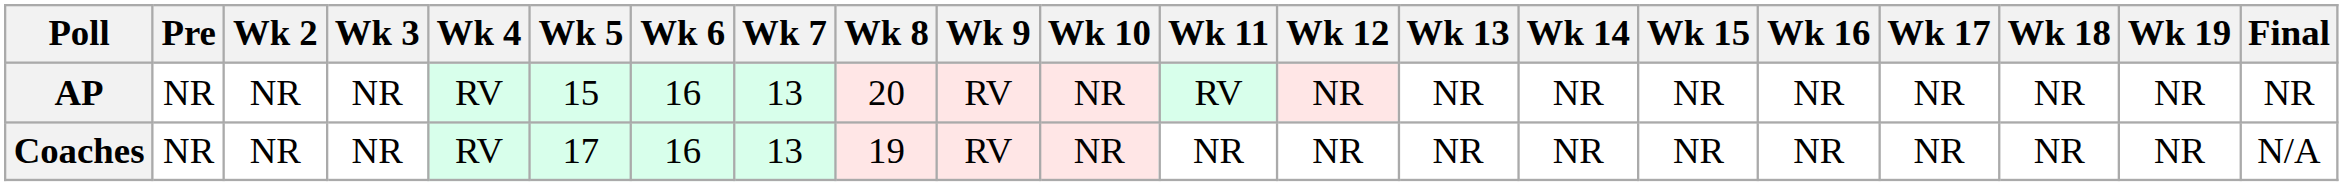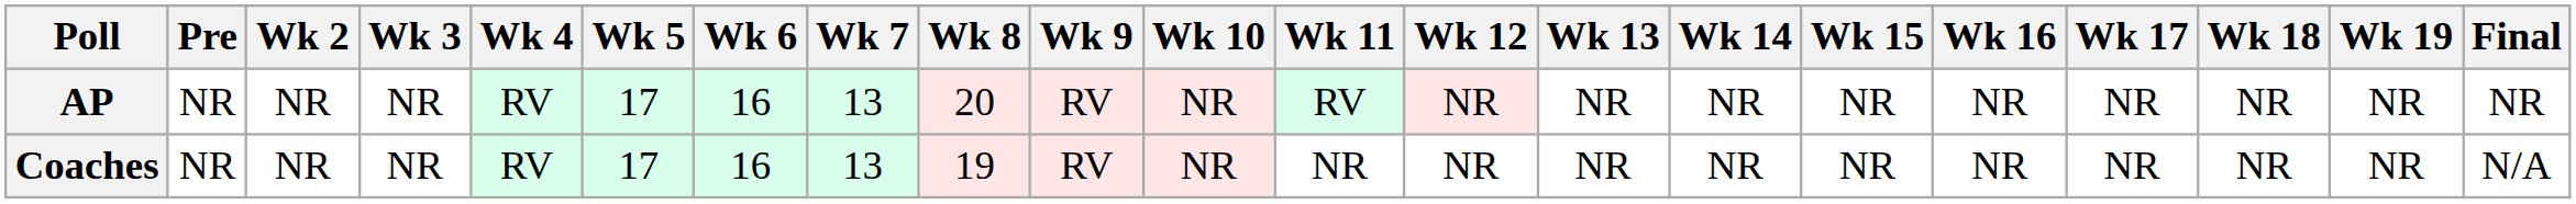AP | Wk 5: 15 -> 17
